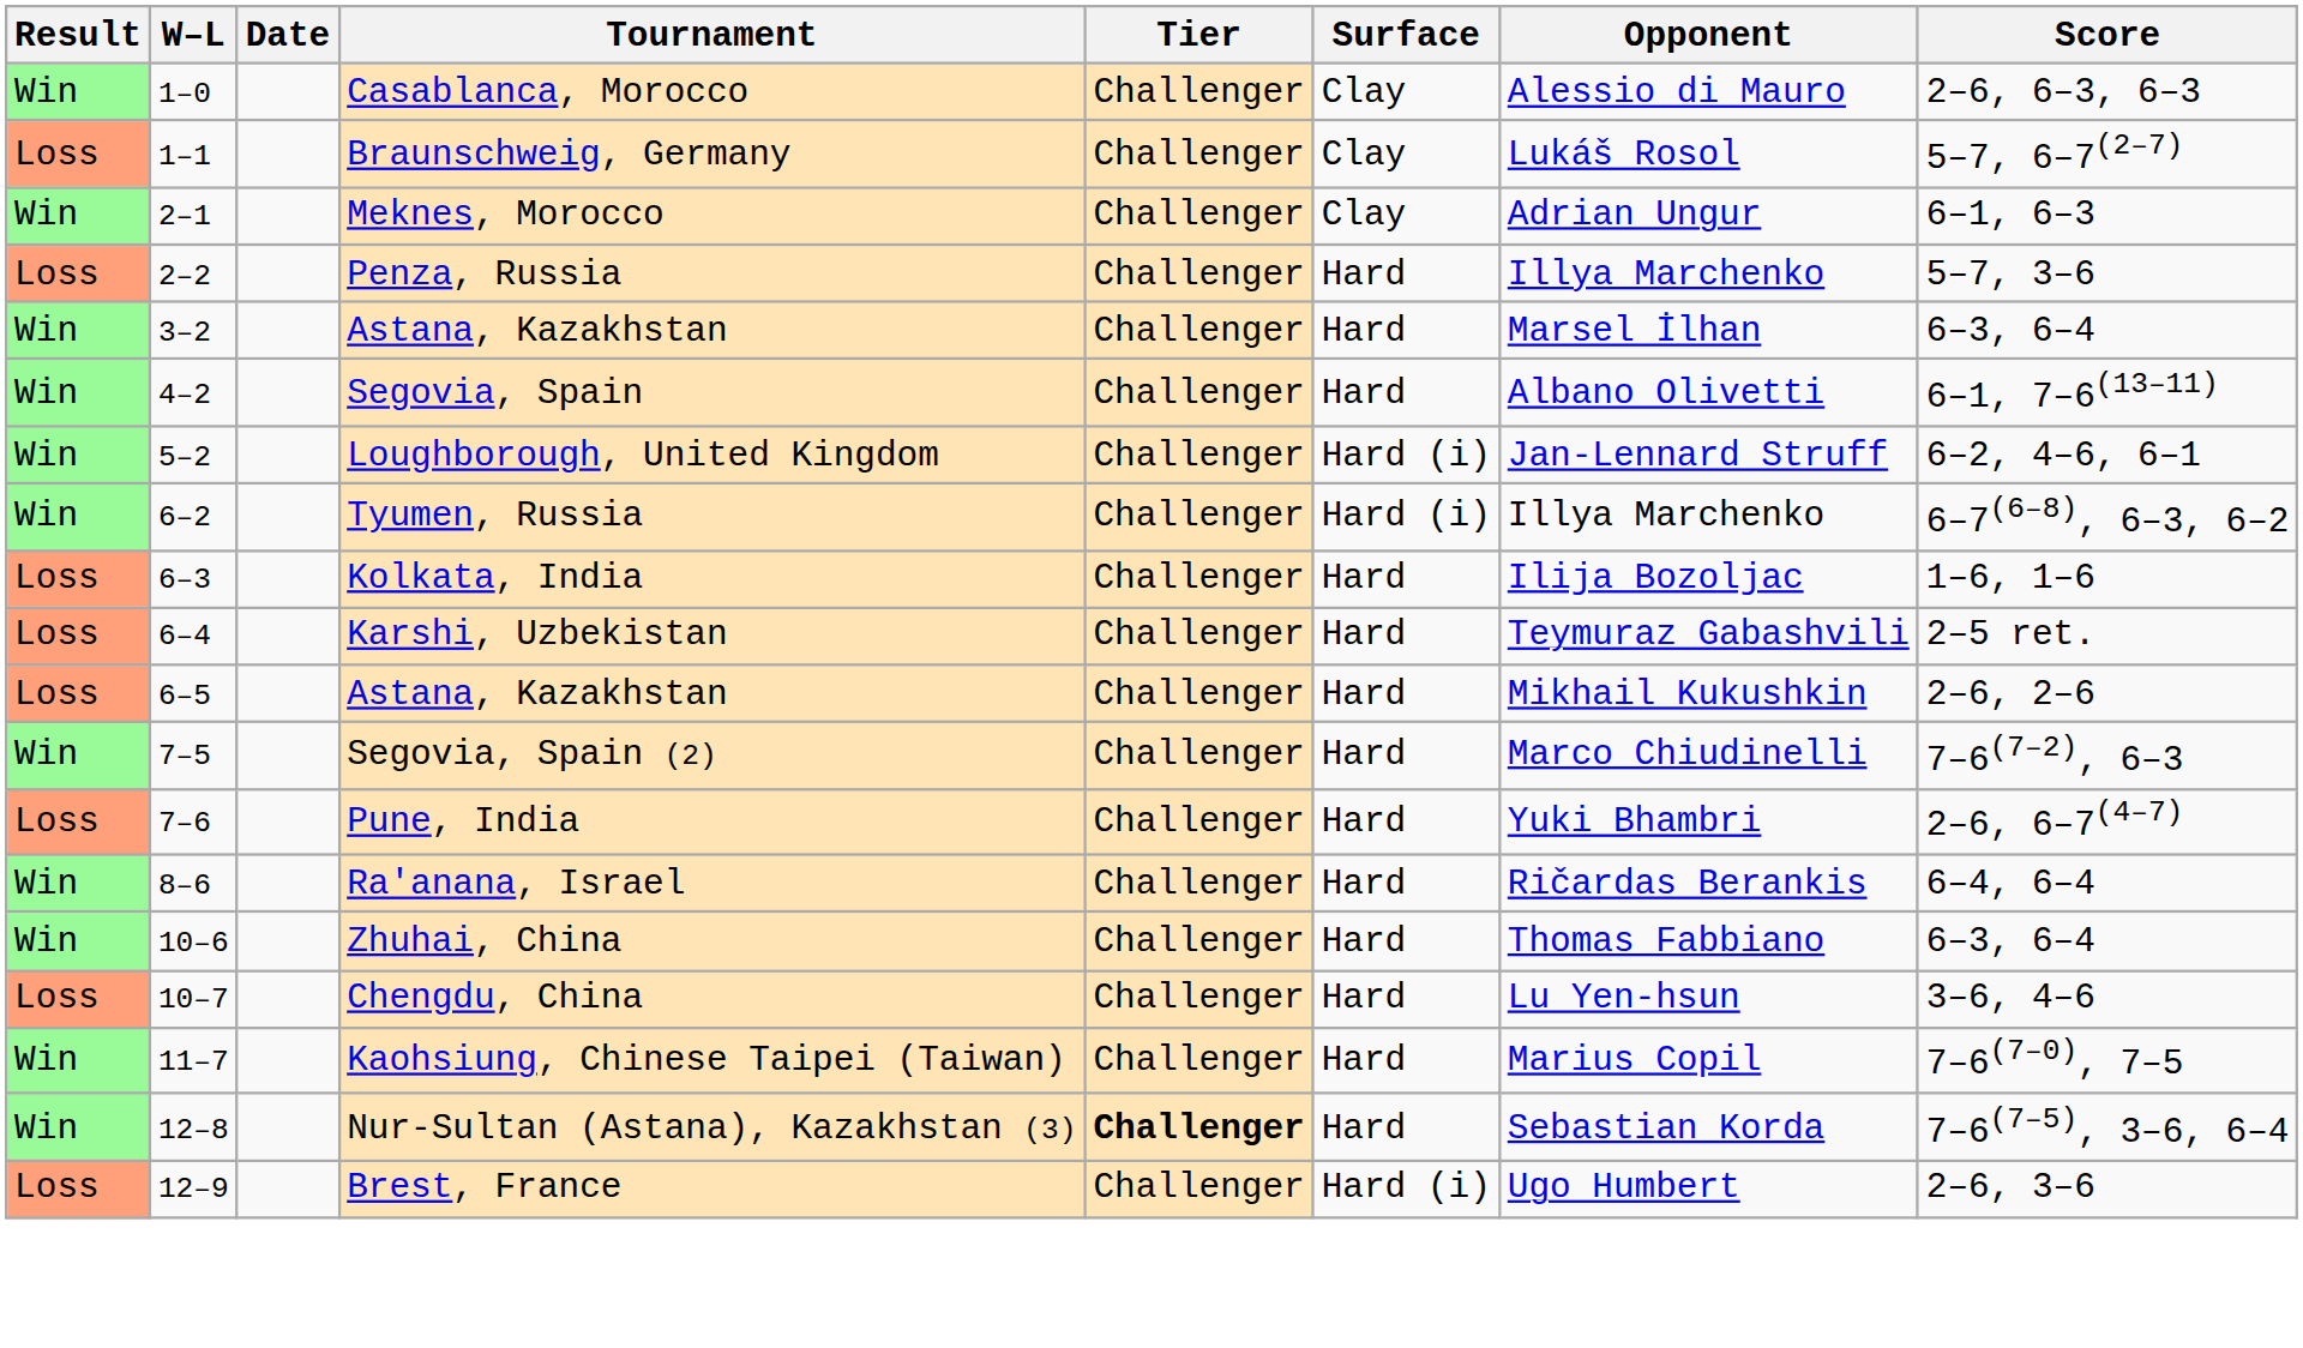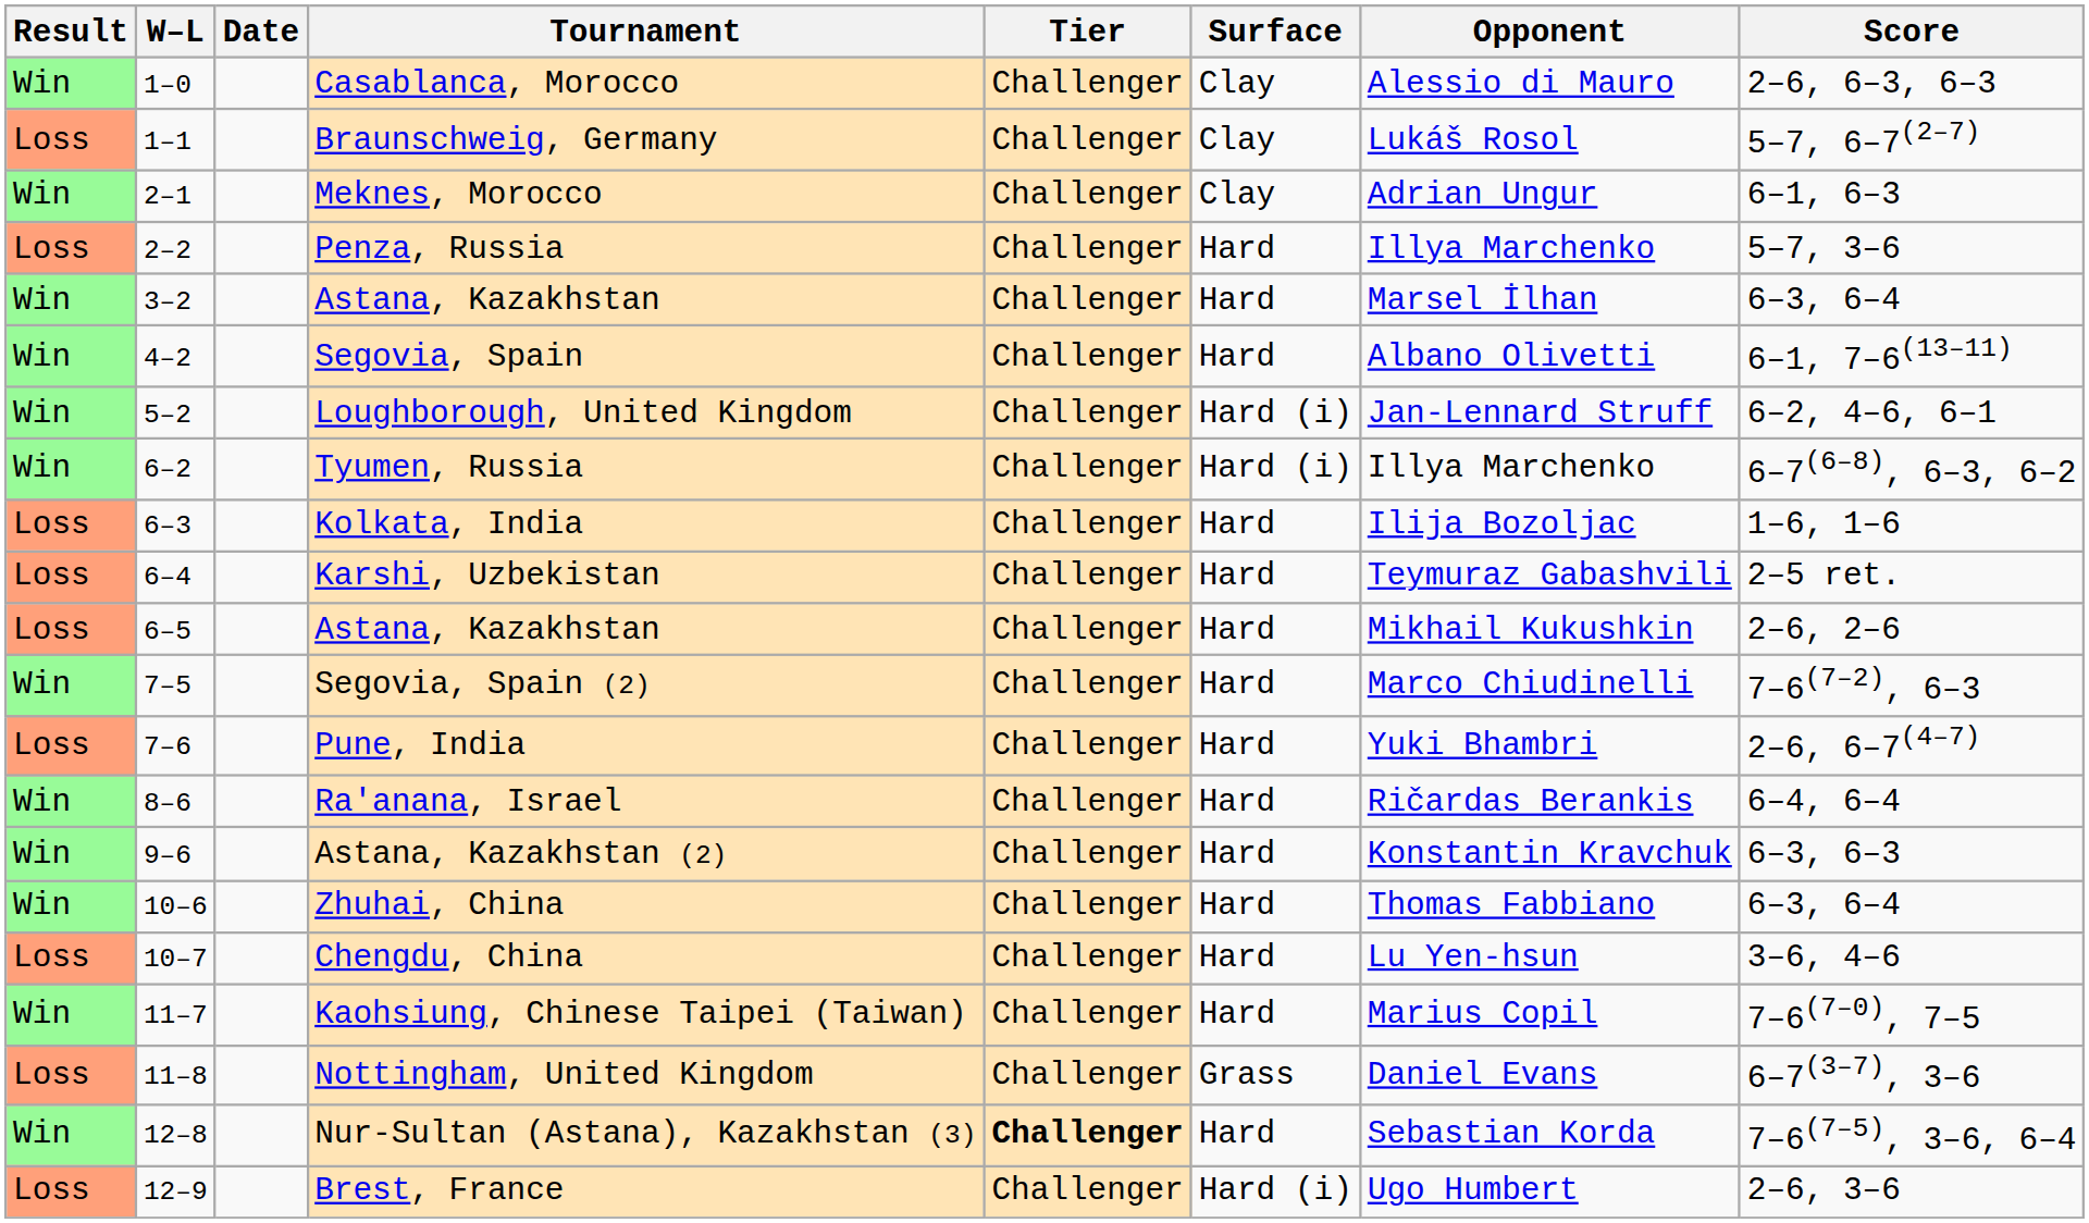+ row: Win | 9–6 | Astana, Kazakhstan (2) | Challenger | Hard | Konstantin Kravchuk | 6–3, 6–3
+ row: Loss | 11–8 | Nottingham, United Kingdom | Challenger | Grass | Daniel Evans | 6–7(3–7), 3–6
